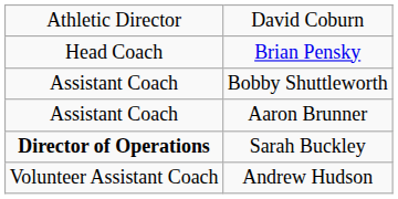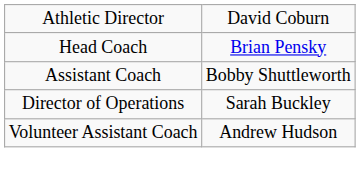- row: Assistant Coach | Aaron Brunner
Sarah Buckley | column 1: bold -> normal
